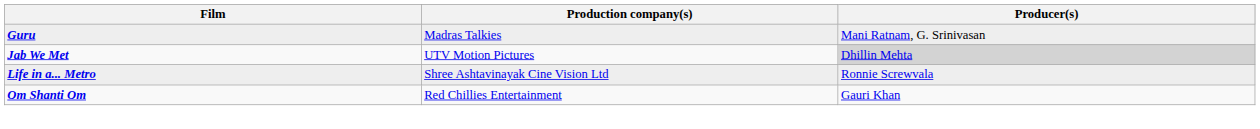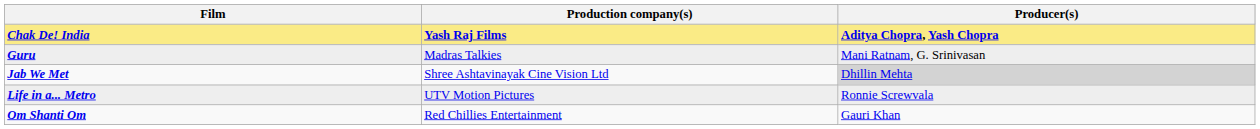+ row: Chak De! India | Yash Raj Films | Aditya Chopra, Yash Chopra
Jab We Met | Production company(s): UTV Motion Pictures -> Shree Ashtavinayak Cine Vision Ltd
Life in a... Metro | Production company(s): Shree Ashtavinayak Cine Vision Ltd -> UTV Motion Pictures
